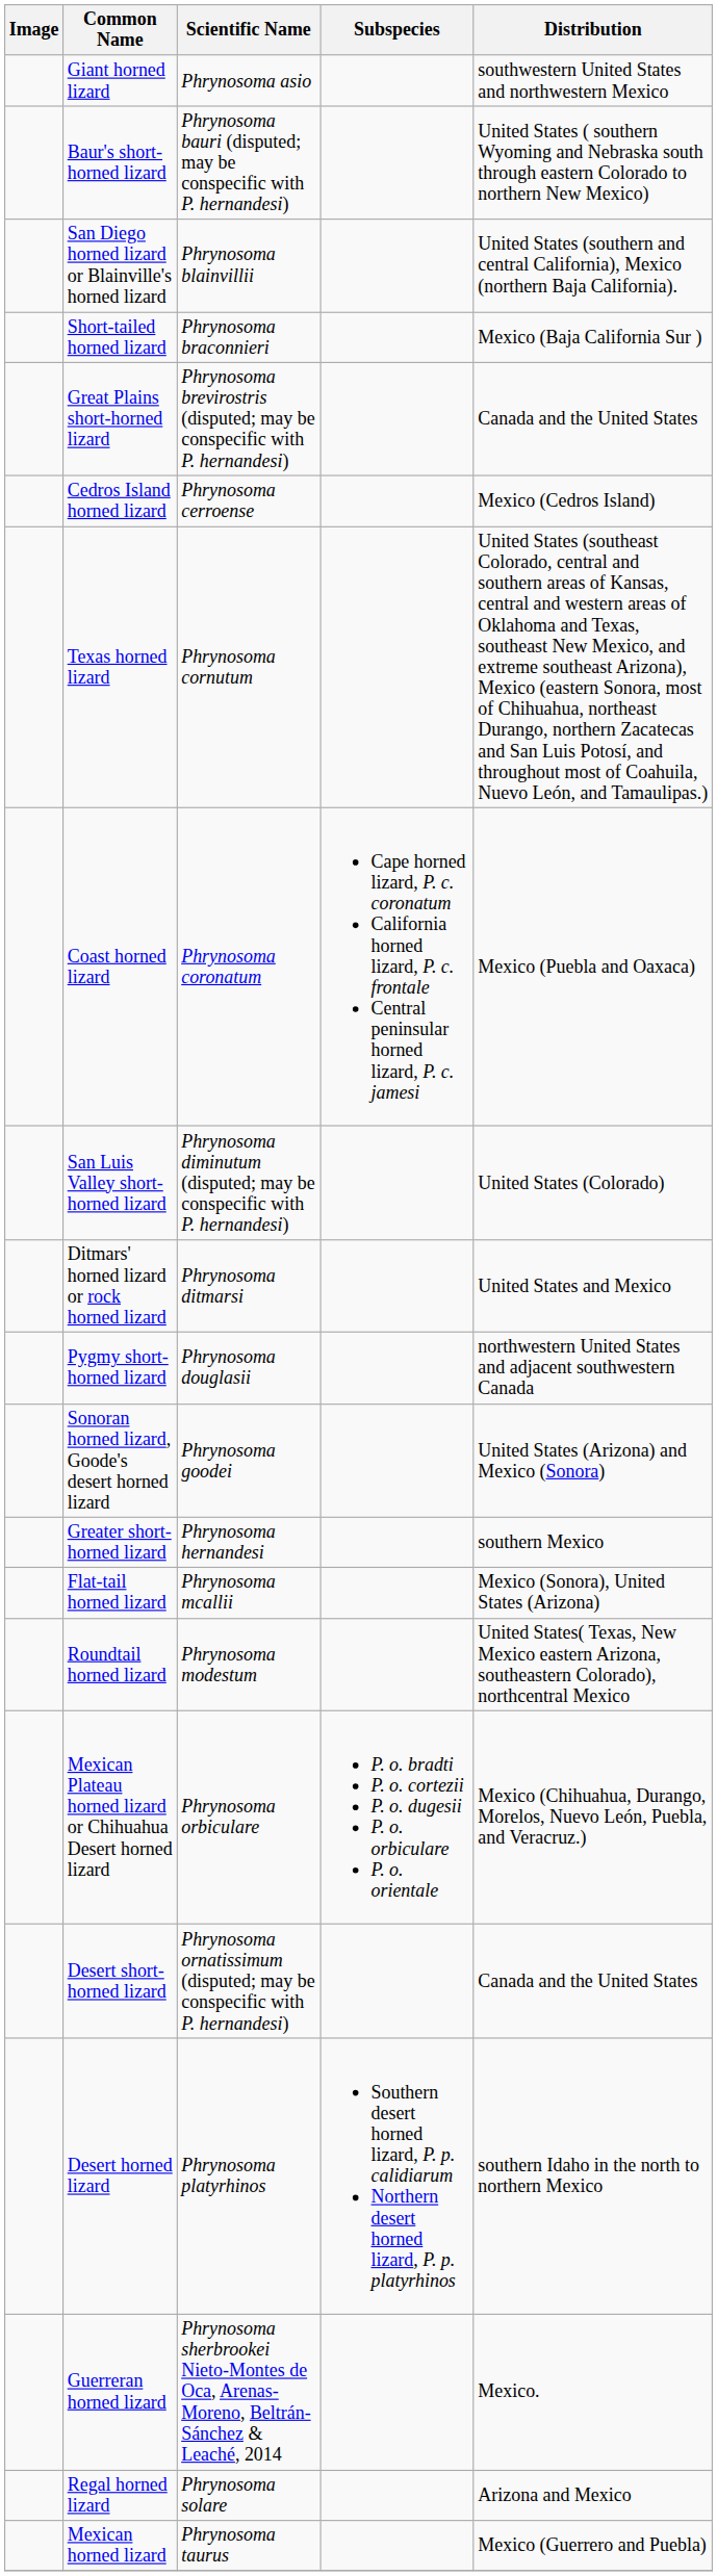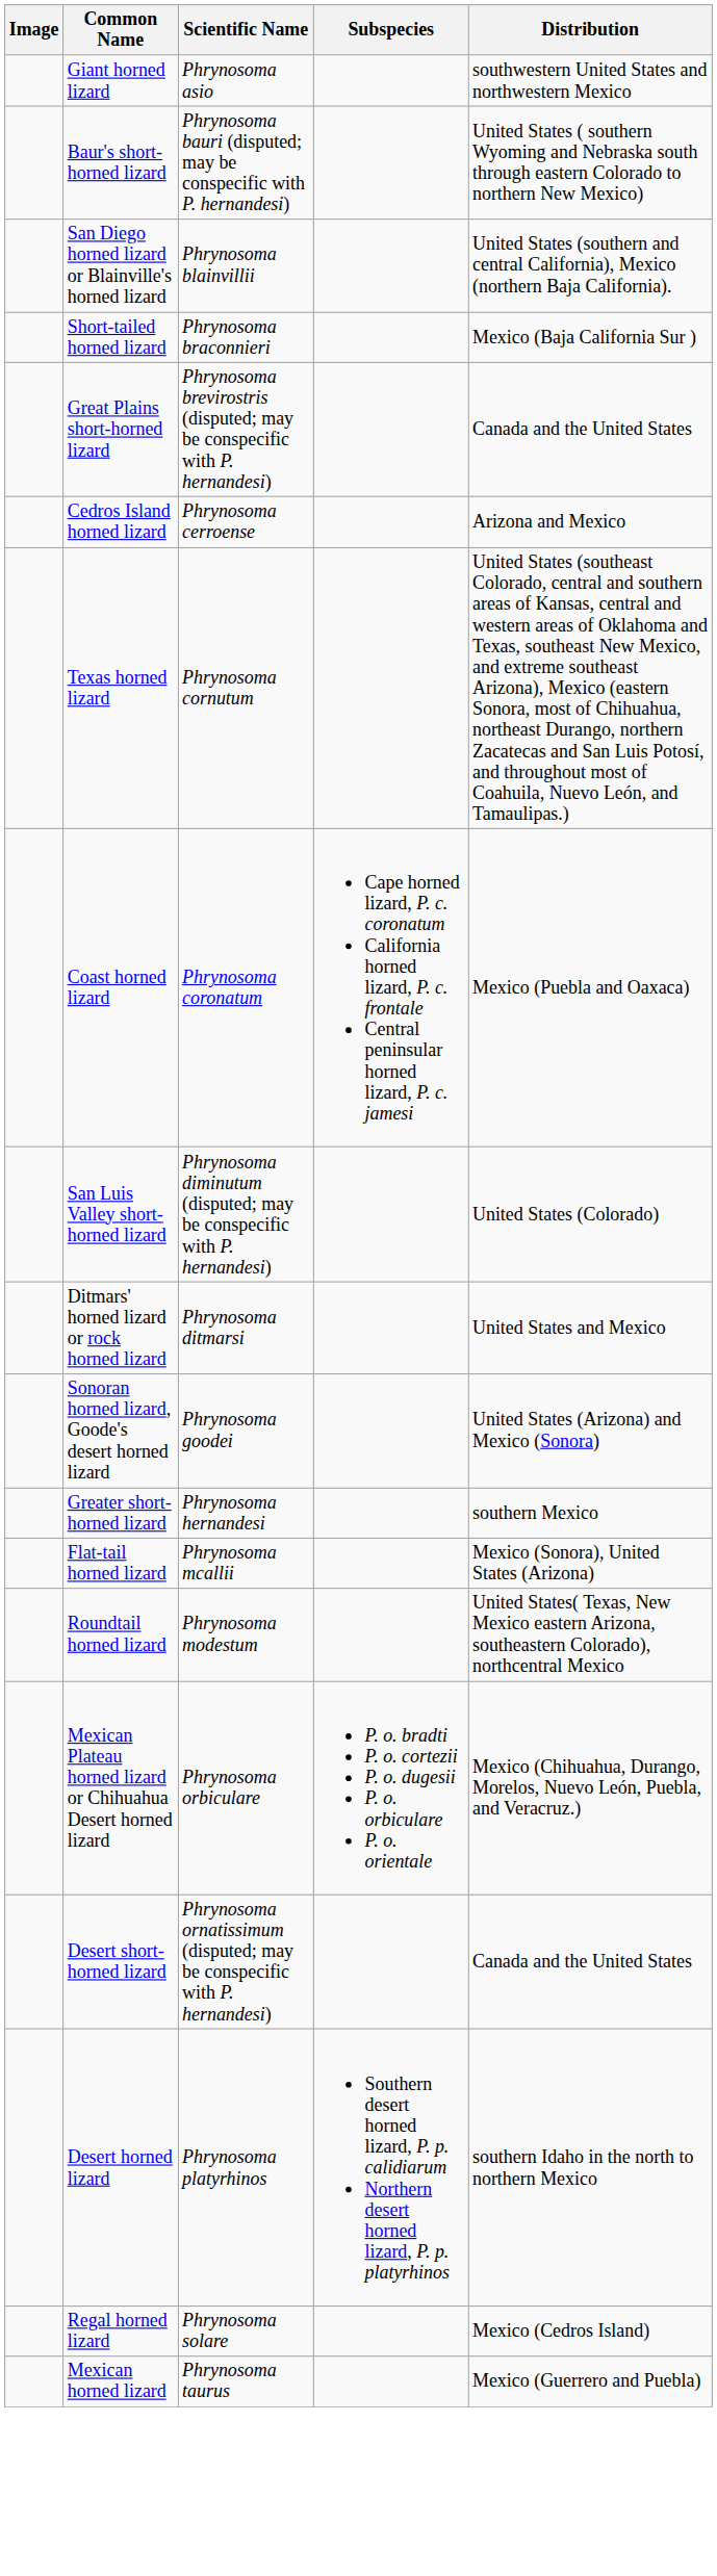Cedros Island horned lizard | Distribution: Mexico (Cedros Island) -> Arizona and Mexico
- row: Pygmy short-horned lizard | Phrynosoma douglasii | northwestern United States and adjacent southwestern Canada
- row: Guerreran horned lizard | Phrynosoma sherbrookei Nieto-Montes de Oca, Arenas-Moreno, Beltrán-Sánchez & Leaché, 2014 | Mexico.
Regal horned lizard | Distribution: Arizona and Mexico -> Mexico (Cedros Island)
